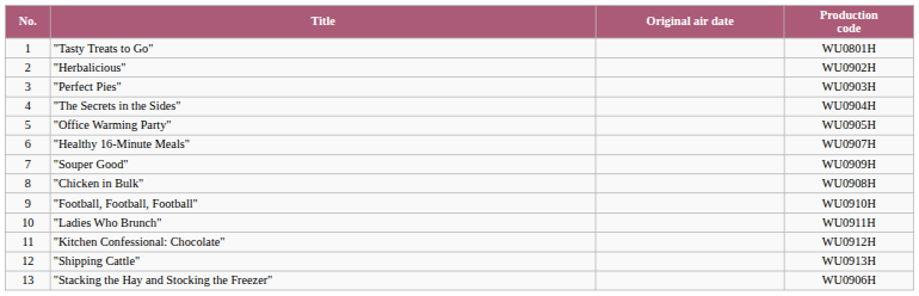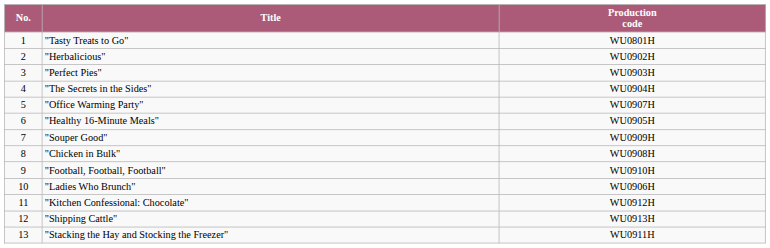- column: Original air date
"Office Warming Party" | Production code: WU0905H -> WU0907H
"Healthy 16-Minute Meals" | Production code: WU0907H -> WU0905H
"Ladies Who Brunch" | Production code: WU0911H -> WU0906H
"Stacking the Hay and Stocking the Freezer" | Production code: WU0906H -> WU0911H
